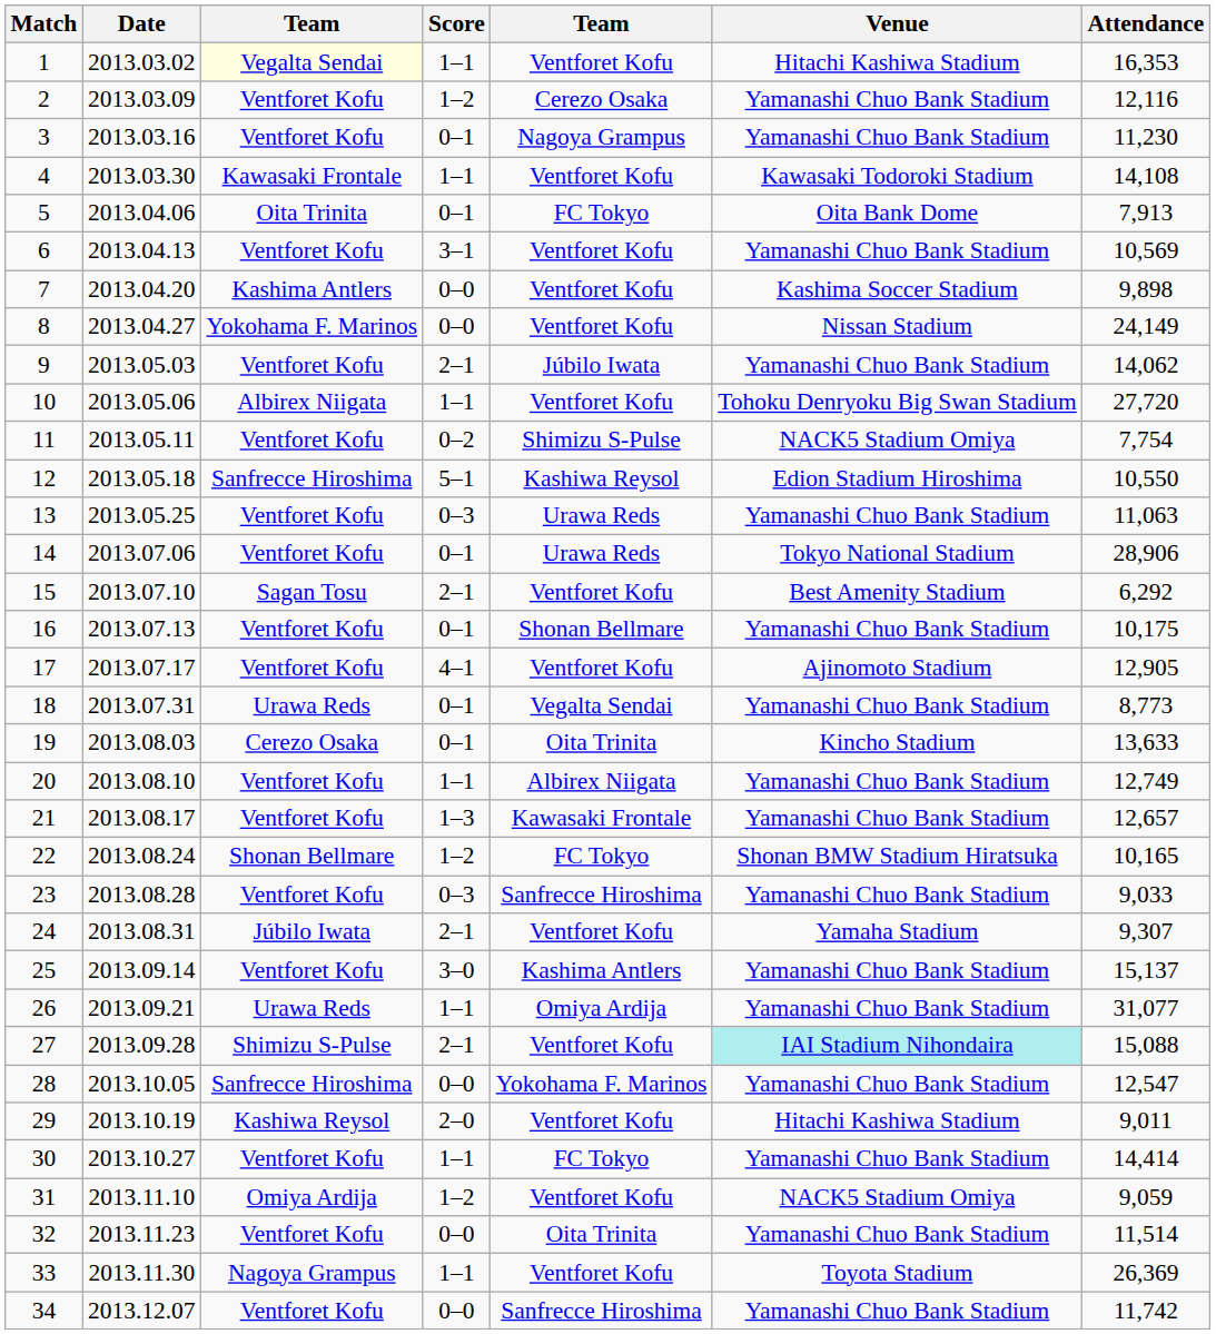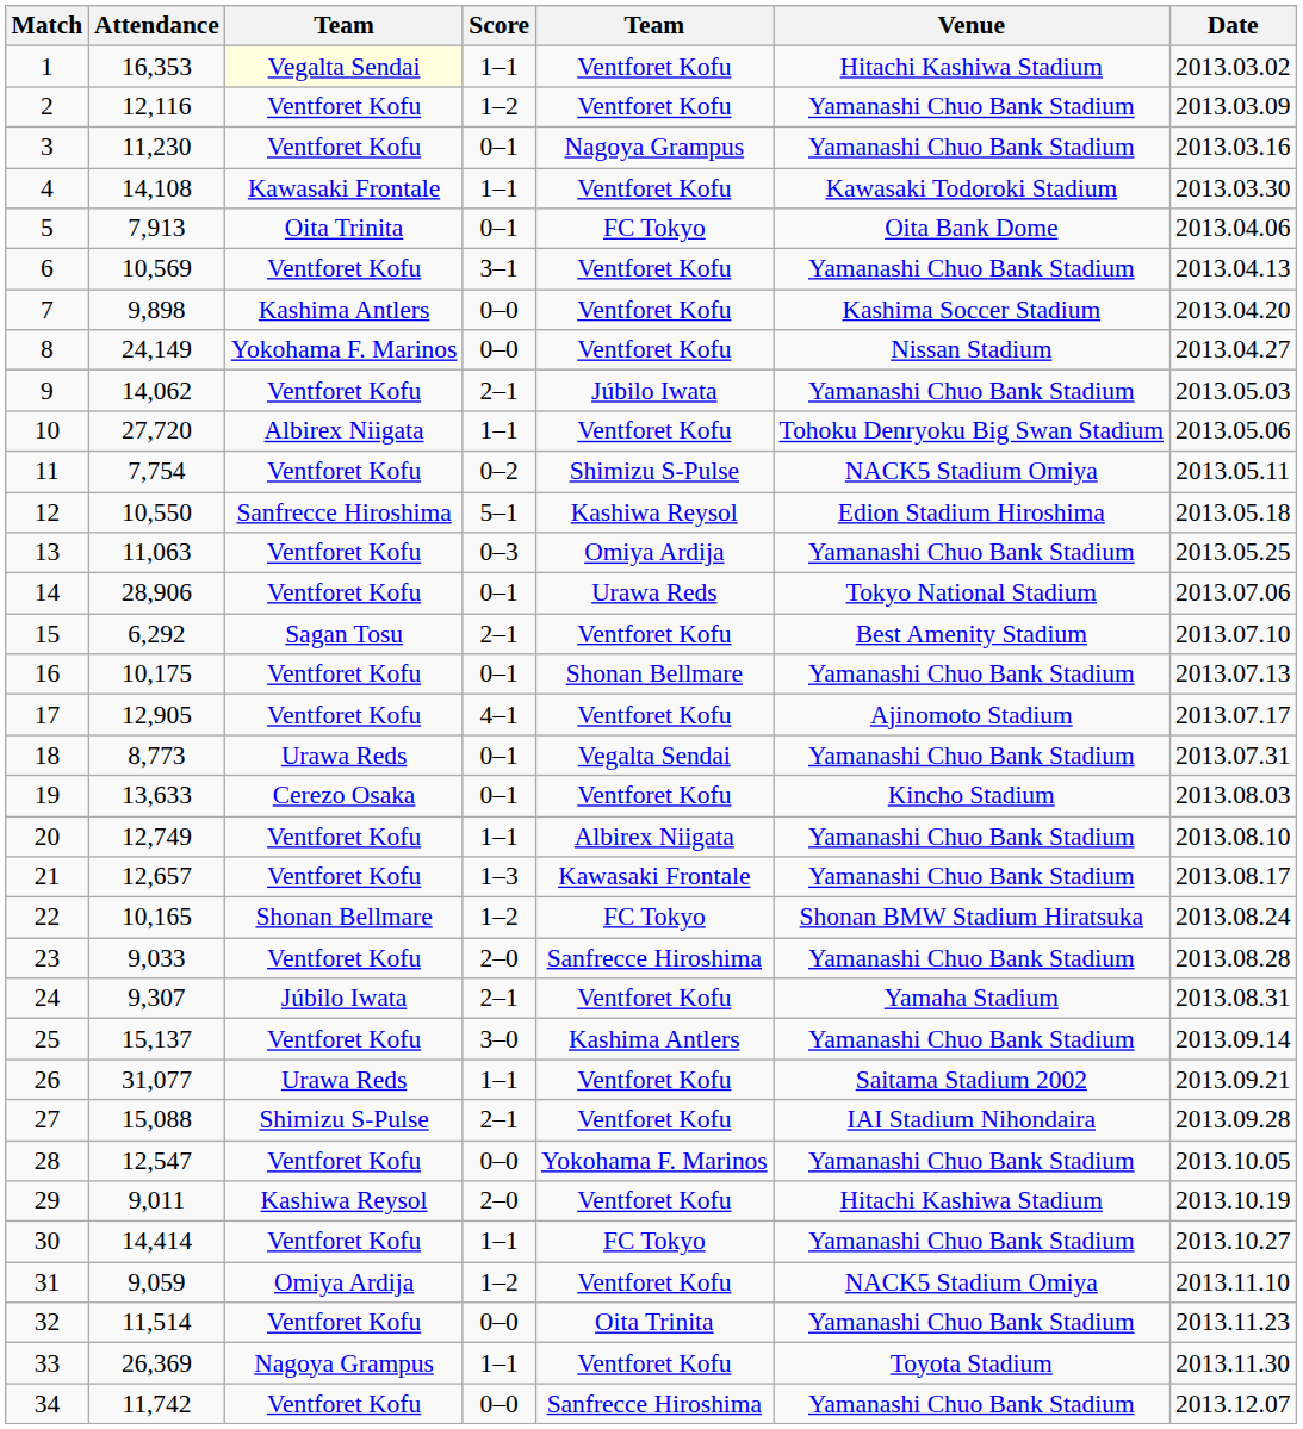columns swapped: Date <-> Attendance
2 | column 5: Cerezo Osaka -> Ventforet Kofu
13 | column 5: Urawa Reds -> Omiya Ardija
19 | column 5: Oita Trinita -> Ventforet Kofu
23 | Score: 0–3 -> 2–0
26 | column 5: Omiya Ardija -> Ventforet Kofu
26 | Venue: Yamanashi Chuo Bank Stadium -> Saitama Stadium 2002
27 | Venue: paleturquoise background -> no background
28 | column 3: Sanfrecce Hiroshima -> Ventforet Kofu
